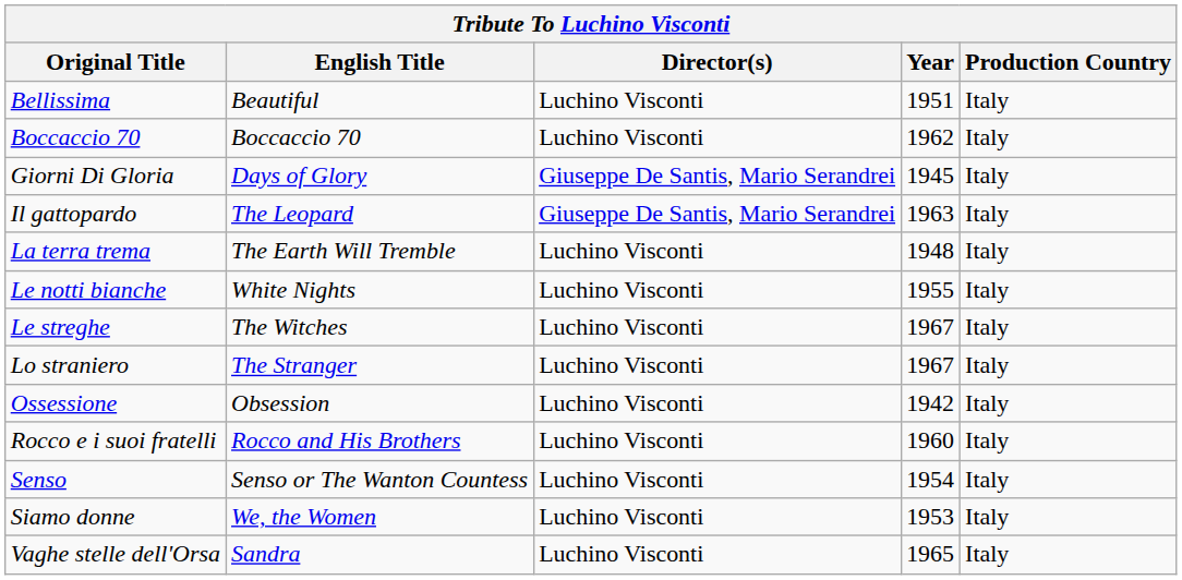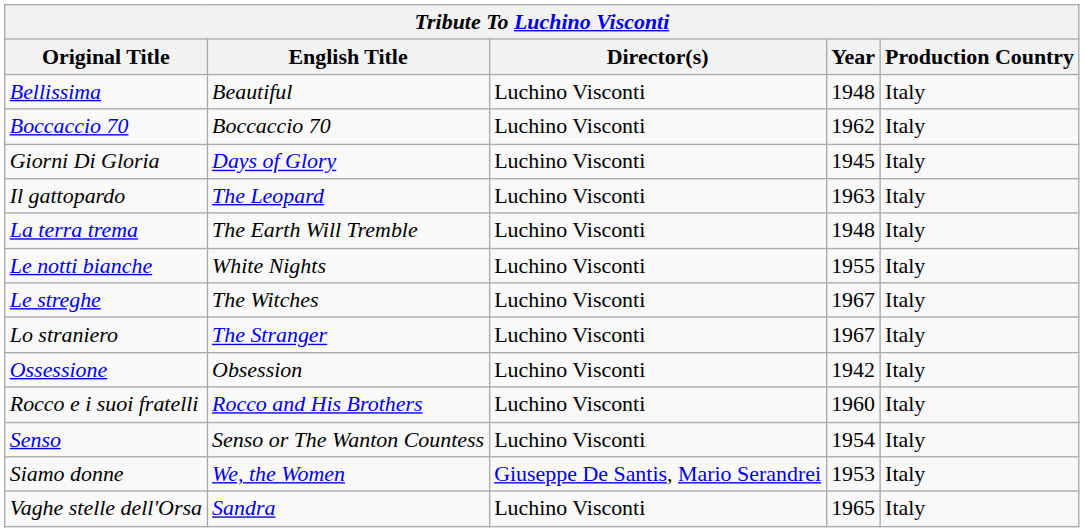Bellissima | Year: 1951 -> 1948
Giorni Di Gloria | Director(s): Giuseppe De Santis, Mario Serandrei -> Luchino Visconti
Il gattopardo | Director(s): Giuseppe De Santis, Mario Serandrei -> Luchino Visconti
Siamo donne | Director(s): Luchino Visconti -> Giuseppe De Santis, Mario Serandrei
